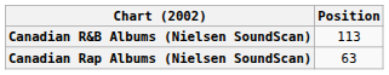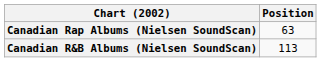rows swapped: Canadian R&B Albums (Nielsen SoundScan) <-> Canadian Rap Albums (Nielsen SoundScan)
